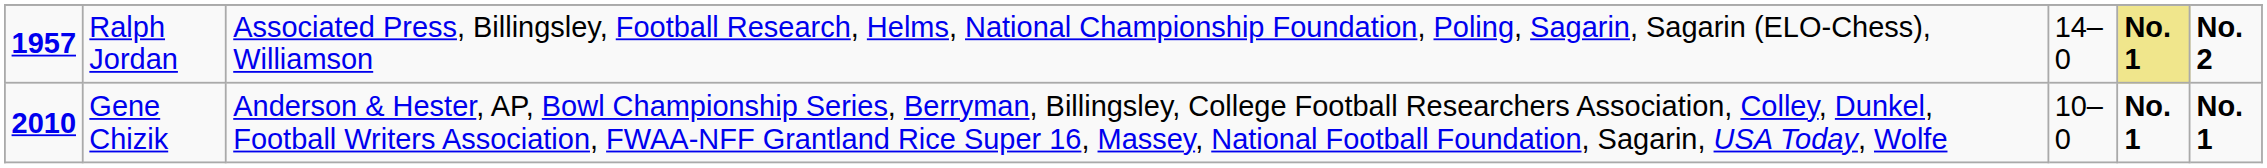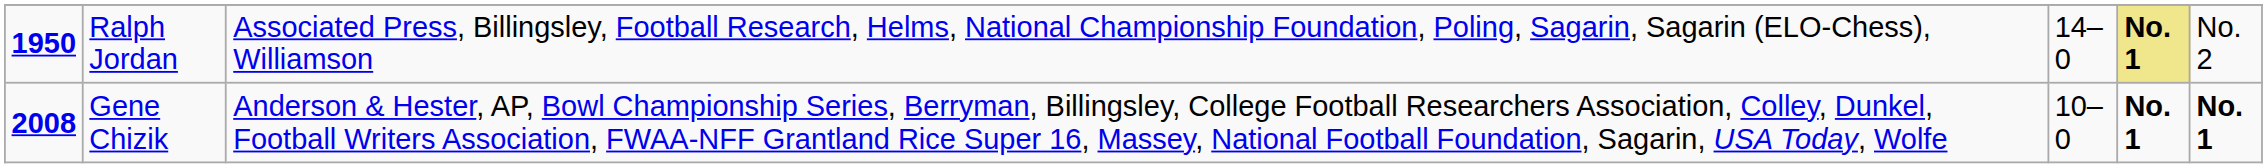Ralph Jordan | column 1: 1957 -> 1950
Ralph Jordan | column 6: bold -> normal
Gene Chizik | column 1: 2010 -> 2008
